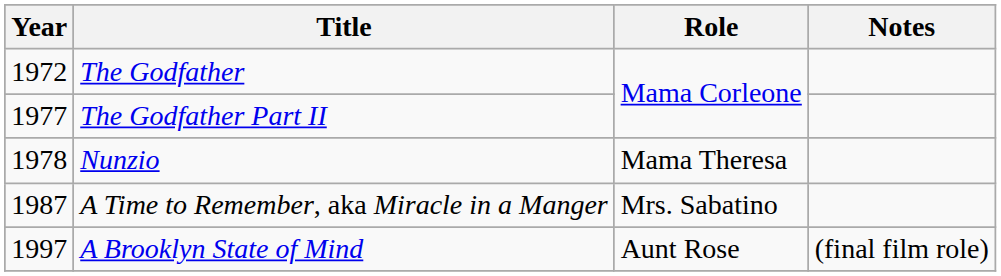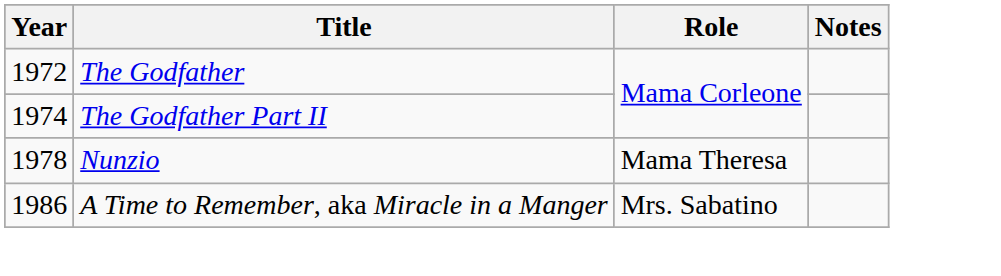The Godfather Part II | Year: 1977 -> 1974
A Time to Remember, aka Miracle in a Manger | Year: 1987 -> 1986
- row: 1997 | A Brooklyn State of Mind | Aunt Rose | (final film role)
